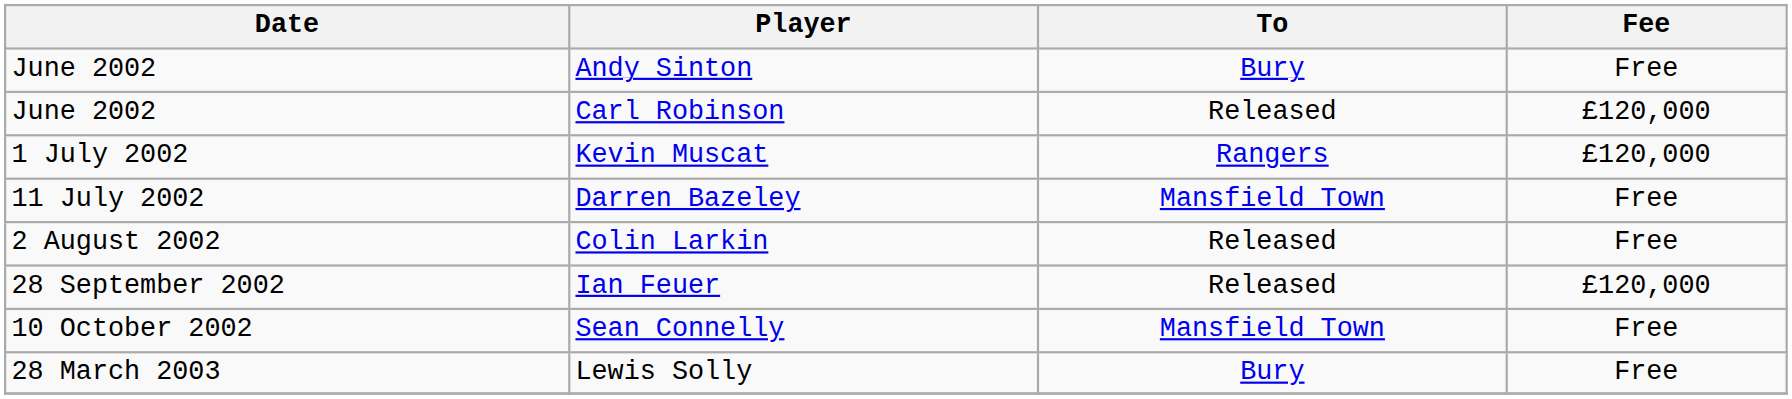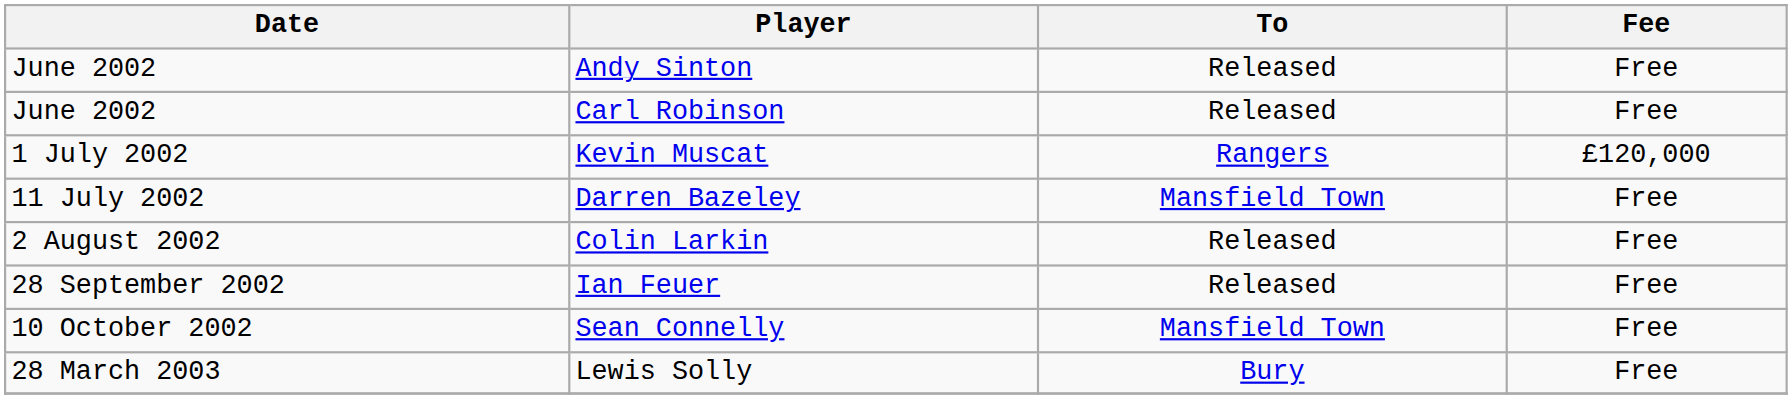Andy Sinton | To: Bury -> Released
Carl Robinson | Fee: £120,000 -> Free
Ian Feuer | Fee: £120,000 -> Free
